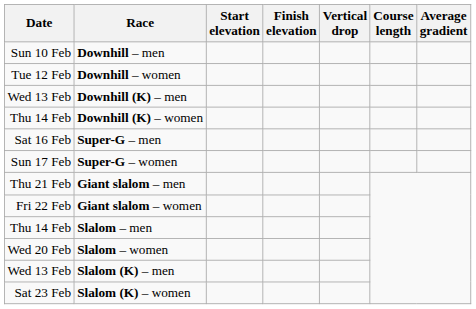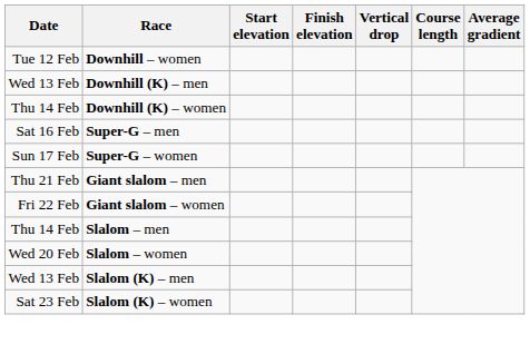- row: Sun 10 Feb | Downhill – men
